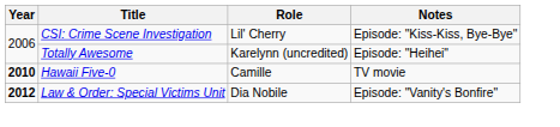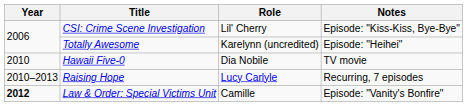Hawaii Five-0 | Year: bold -> normal
Hawaii Five-0 | Role: Camille -> Dia Nobile
+ row: 2010–2013 | Raising Hope | Lucy Carlyle | Recurring, 7 episodes
Law & Order: Special Victims Unit | Role: Dia Nobile -> Camille
